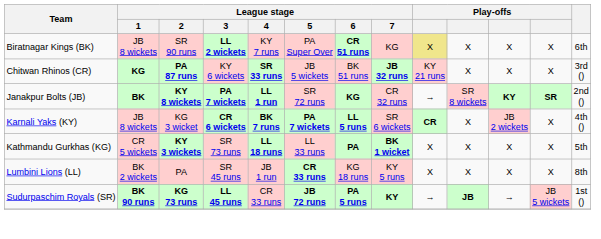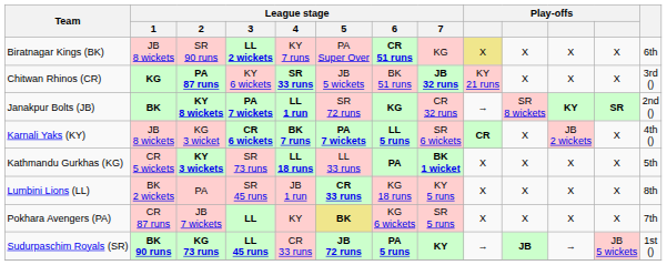+ row: Pokhara Avengers (PA) | CR 87 runs | JB 7 wickets | LL | KY | BK | KG 6 wickets | SR 5 runs | X | X | X | X | 7th
